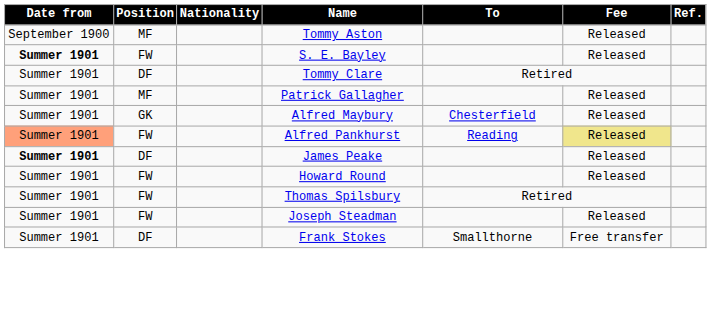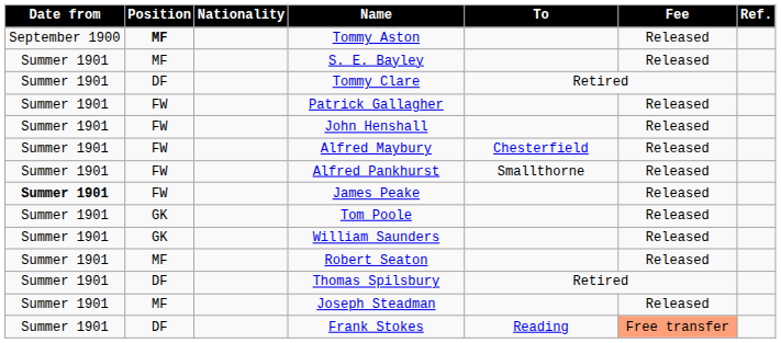Tommy Aston | Position: normal -> bold
S. E. Bayley | Date from: bold -> normal
S. E. Bayley | Position: FW -> MF
Patrick Gallagher | Position: MF -> FW
+ row: Summer 1901 | FW | John Henshall | Released
Alfred Maybury | Position: GK -> FW
Alfred Pankhurst | Date from: lightsalmon background -> no background
Alfred Pankhurst | To: Reading -> Smallthorne
Alfred Pankhurst | Fee: khaki background -> no background
James Peake | Position: DF -> FW
+ row: Summer 1901 | GK | Tom Poole | Released
- row: Summer 1901 | FW | Howard Round | Released
+ row: Summer 1901 | GK | William Saunders | Released
+ row: Summer 1901 | MF | Robert Seaton | Released
Thomas Spilsbury | Position: FW -> DF
Joseph Steadman | Position: FW -> MF
Frank Stokes | To: Smallthorne -> Reading
Frank Stokes | Fee: no background -> lightsalmon background
